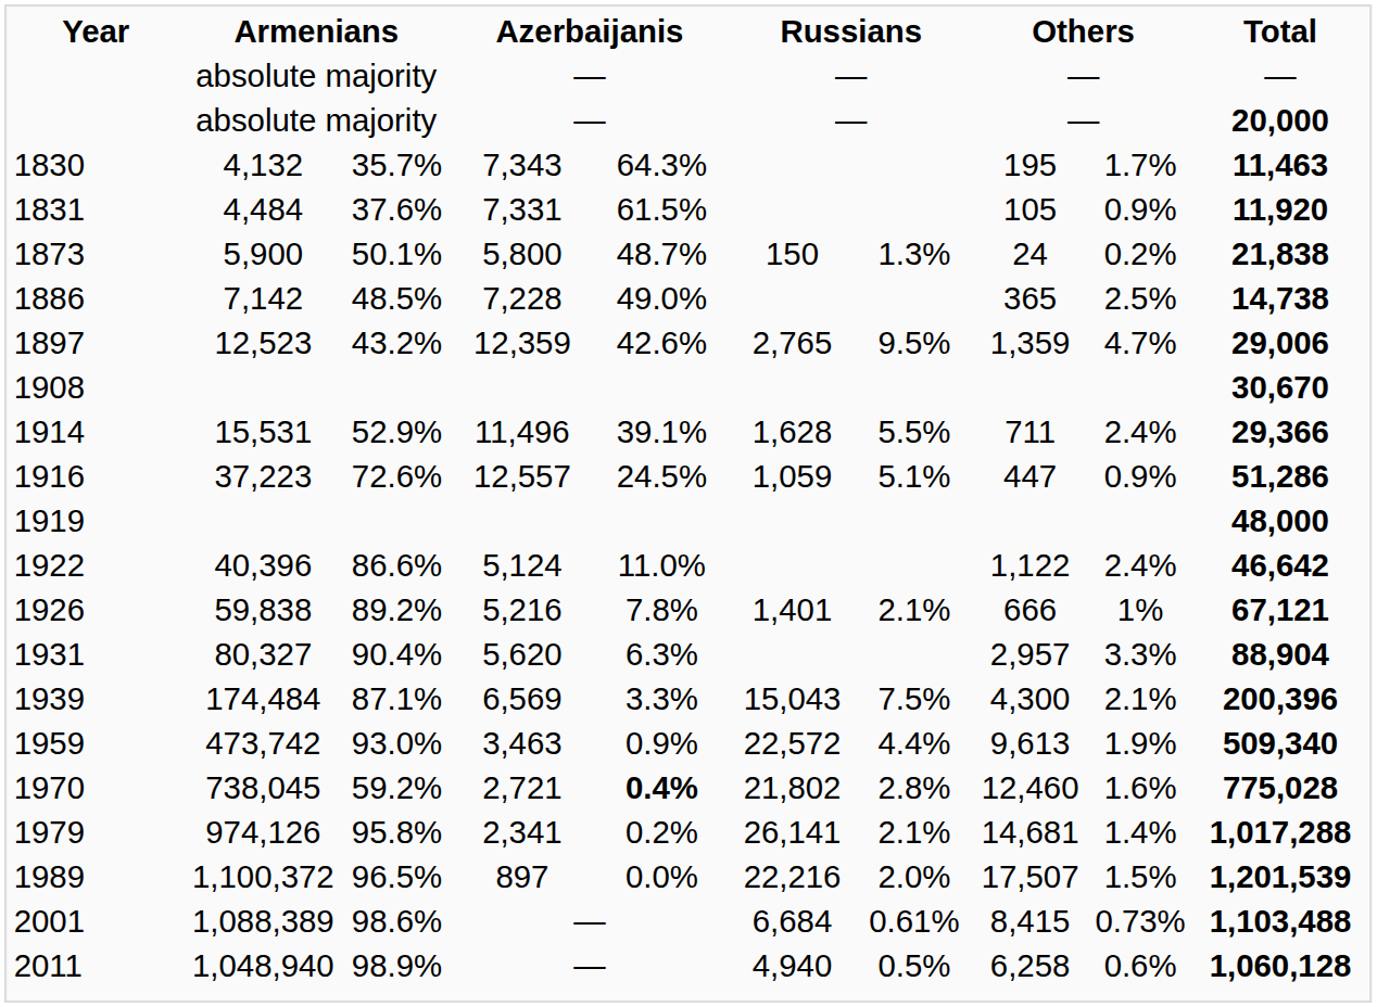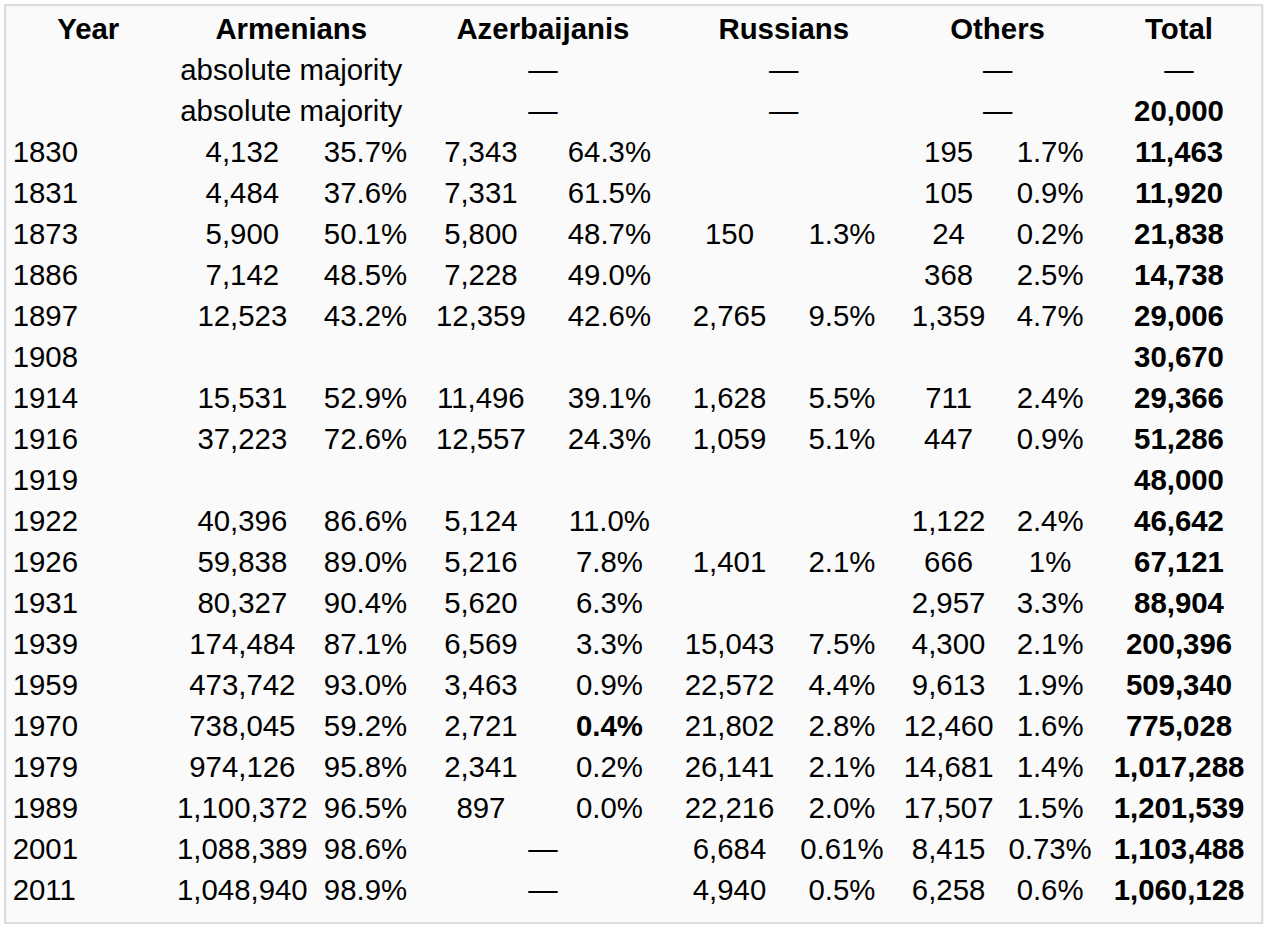1886 | column 8: 365 -> 368
1916 | column 5: 24.5% -> 24.3%
1926 | column 3: 89.2% -> 89.0%
